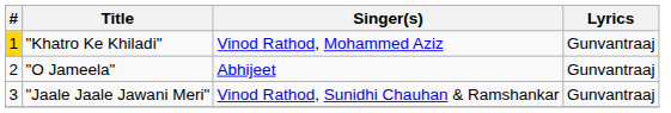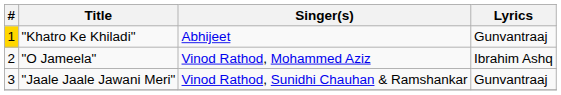"Khatro Ke Khiladi" | Singer(s): Vinod Rathod, Mohammed Aziz -> Abhijeet
"O Jameela" | Singer(s): Abhijeet -> Vinod Rathod, Mohammed Aziz
"O Jameela" | Lyrics: Gunvantraaj -> Ibrahim Ashq
